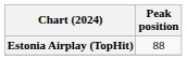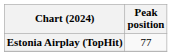Estonia Airplay (TopHit) | Peak position: 88 -> 77
